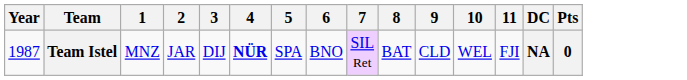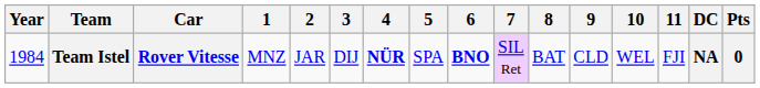+ column: Car | Rover Vitesse
Team Istel | Year: 1987 -> 1984
Team Istel | 6: normal -> bold
